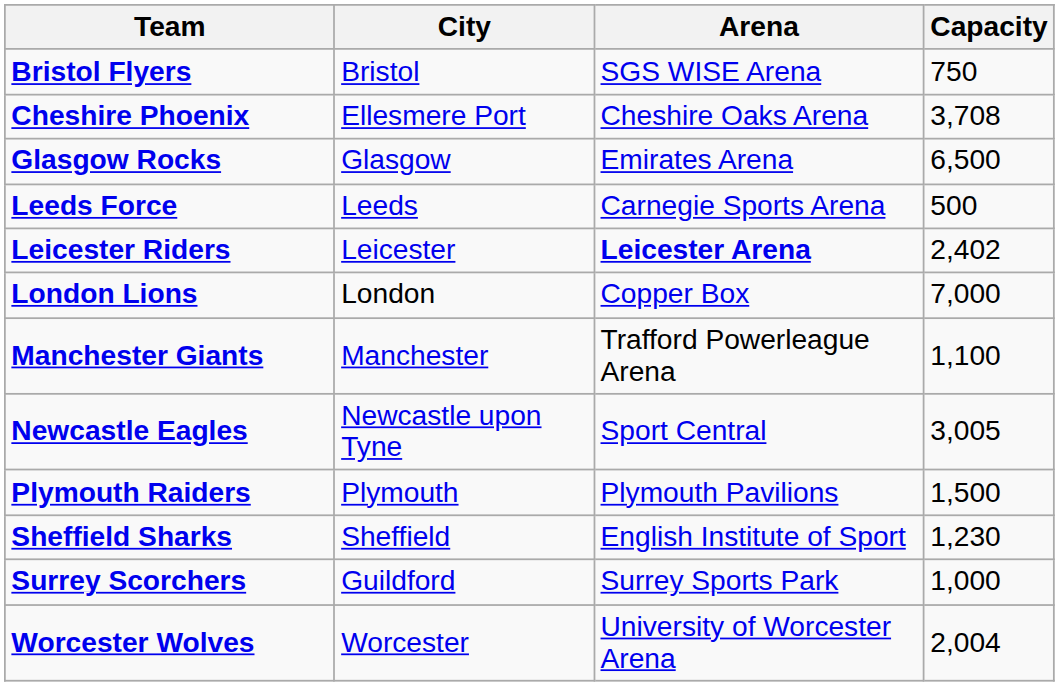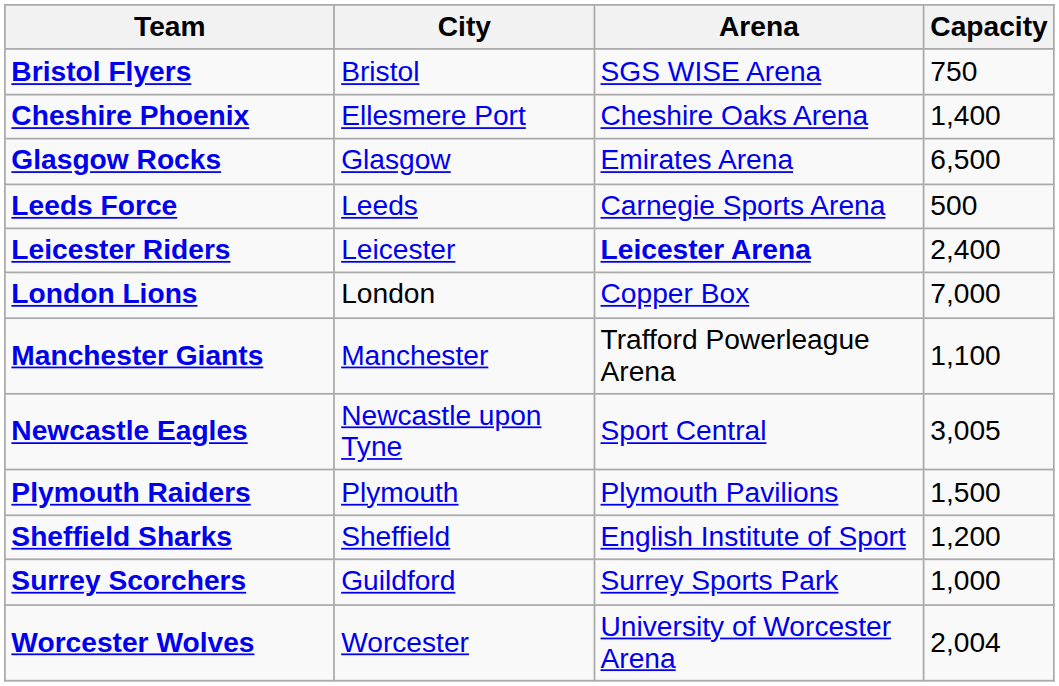Cheshire Phoenix | Capacity: 3,708 -> 1,400
Leicester Riders | Capacity: 2,402 -> 2,400
Sheffield Sharks | Capacity: 1,230 -> 1,200
